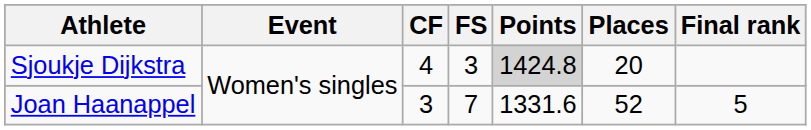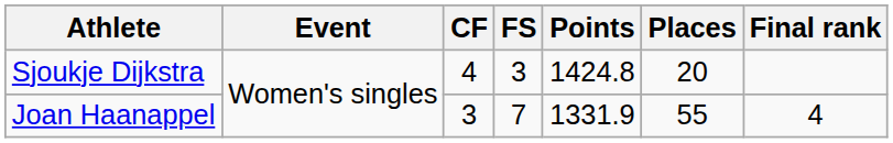Sjoukje Dijkstra | Points: lightgrey background -> no background
Joan Haanappel | Points: 1331.6 -> 1331.9
Joan Haanappel | Places: 52 -> 55
Joan Haanappel | Final rank: 5 -> 4
